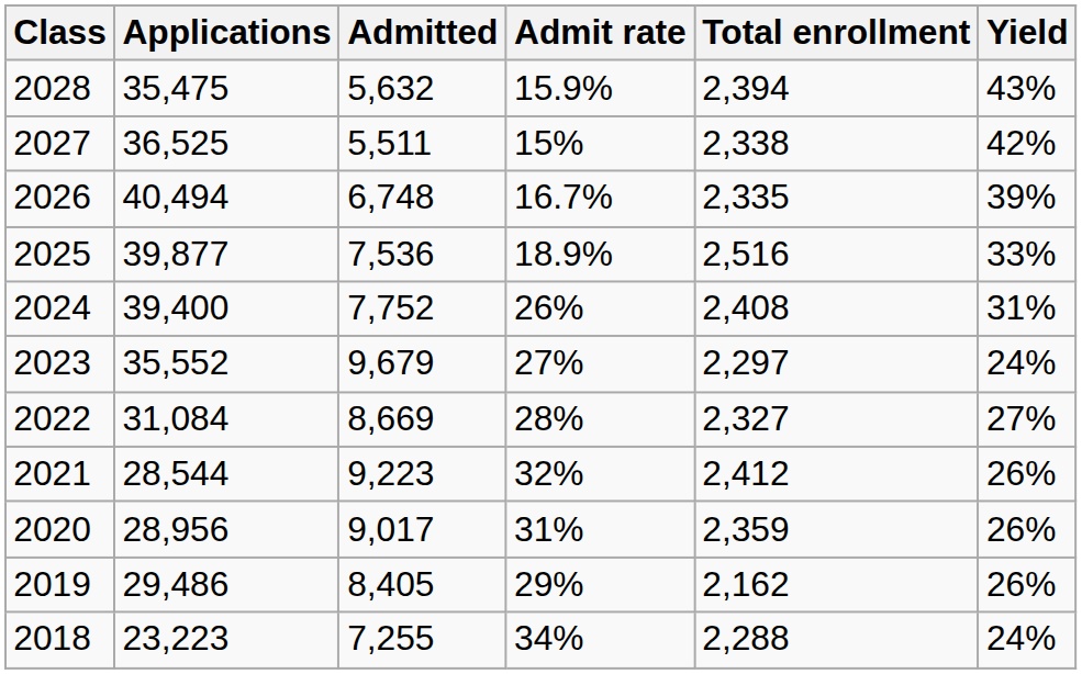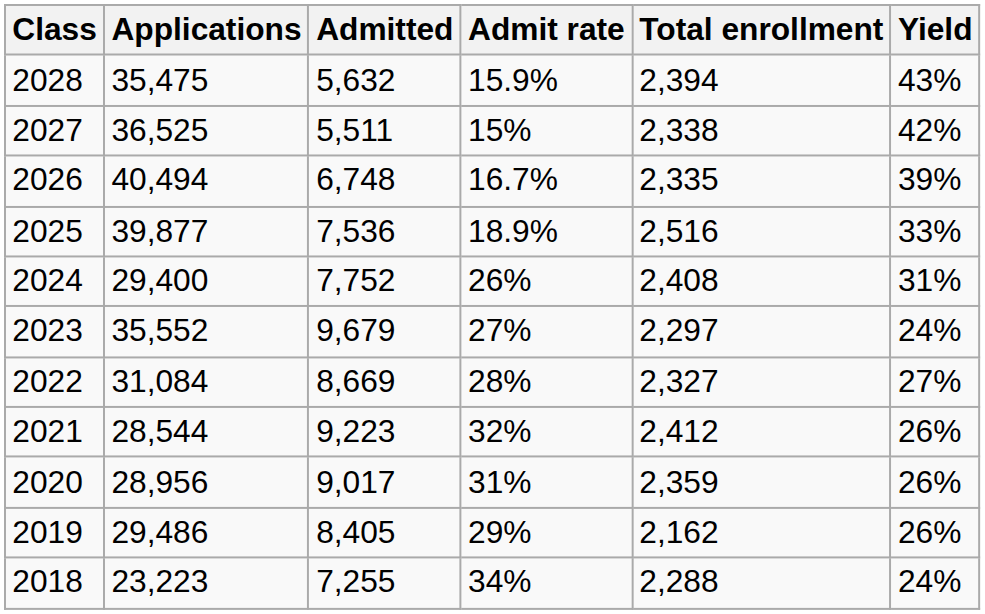2024 | Applications: 39,400 -> 29,400
